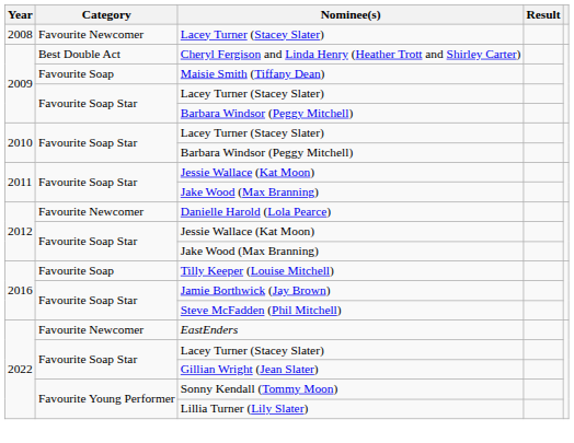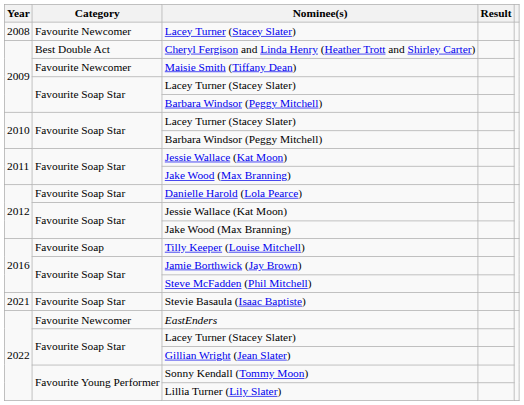Maisie Smith (Tiffany Dean) | Category: Favourite Soap -> Favourite Newcomer
Danielle Harold (Lola Pearce) | Category: Favourite Newcomer -> Favourite Soap Star
+ row: 2021 | Favourite Soap Star | Stevie Basaula (Isaac Baptiste)
